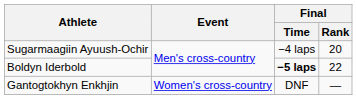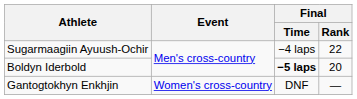Sugarmaagiin Ayuush-Ochir | Final / Rank: 20 -> 22
Boldyn Iderbold | Final / Rank: 22 -> 20
